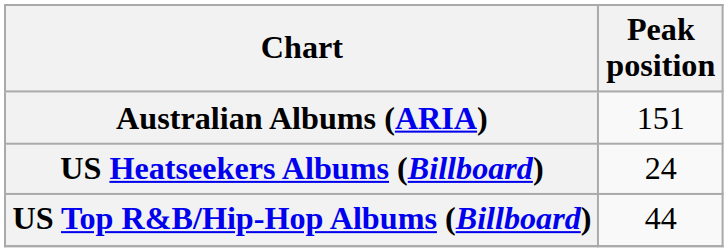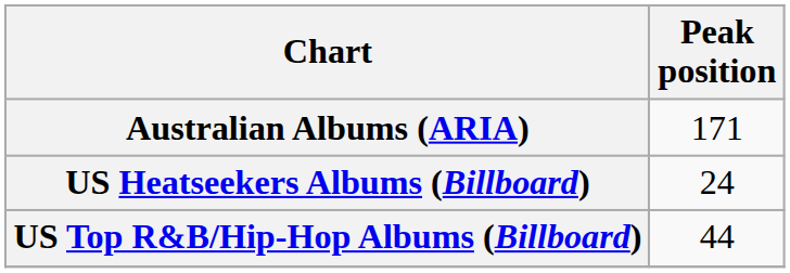Australian Albums (ARIA) | Peak position: 151 -> 171
